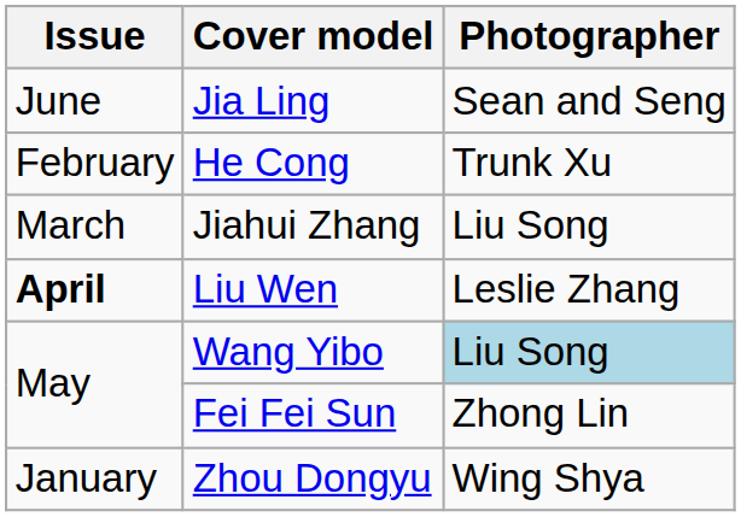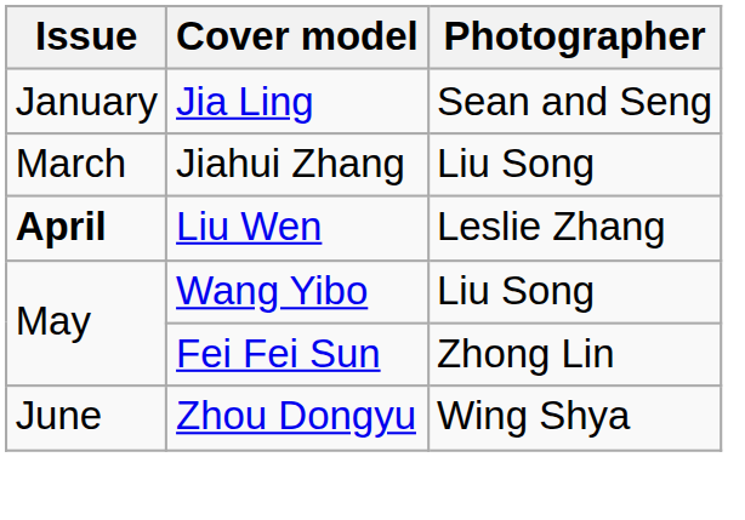Jia Ling | Issue: June -> January
- row: February | He Cong | Trunk Xu
Wang Yibo | Photographer: lightblue background -> no background
Zhou Dongyu | Issue: January -> June
